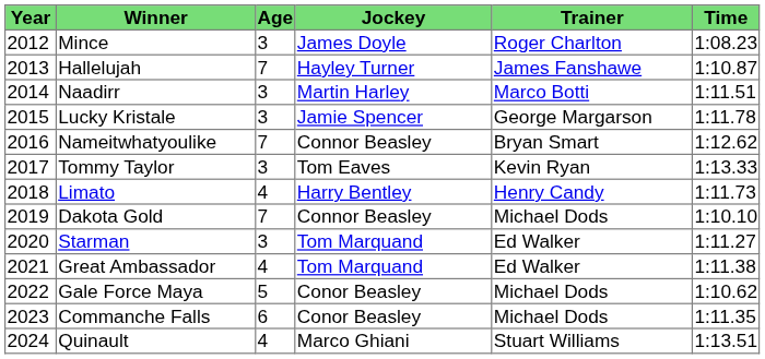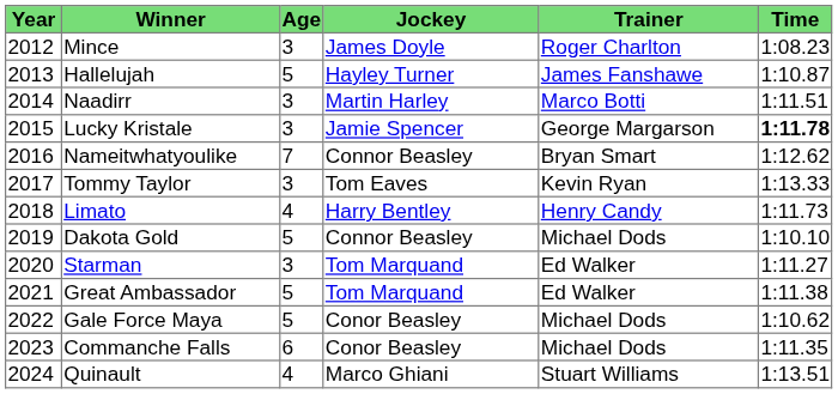Hallelujah | Age: 7 -> 5
Lucky Kristale | Time: normal -> bold
Dakota Gold | Age: 7 -> 5
Great Ambassador | Age: 4 -> 5
